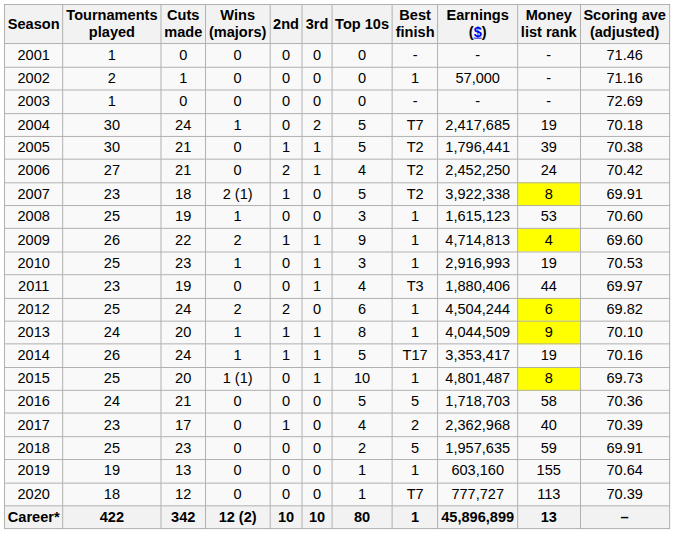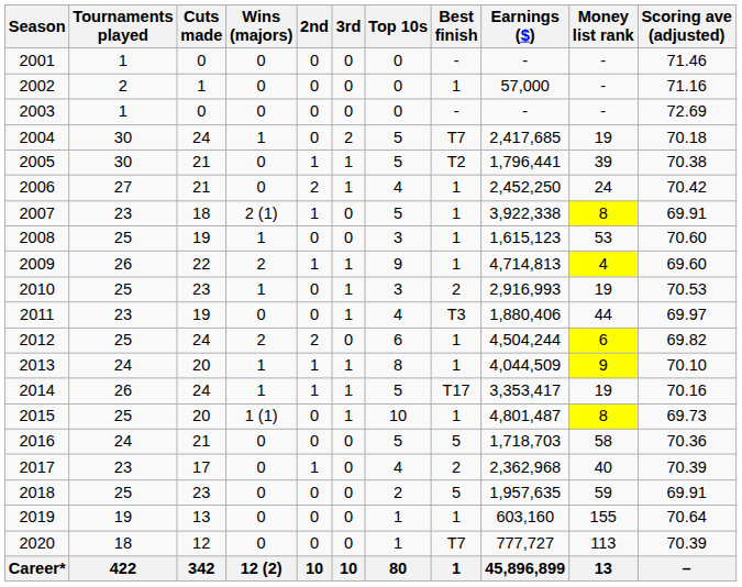2006 | Best finish: T2 -> 1
2007 | Best finish: T2 -> 1
2010 | Best finish: 1 -> 2
